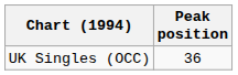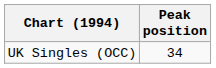UK Singles (OCC) | Peak position: 36 -> 34
